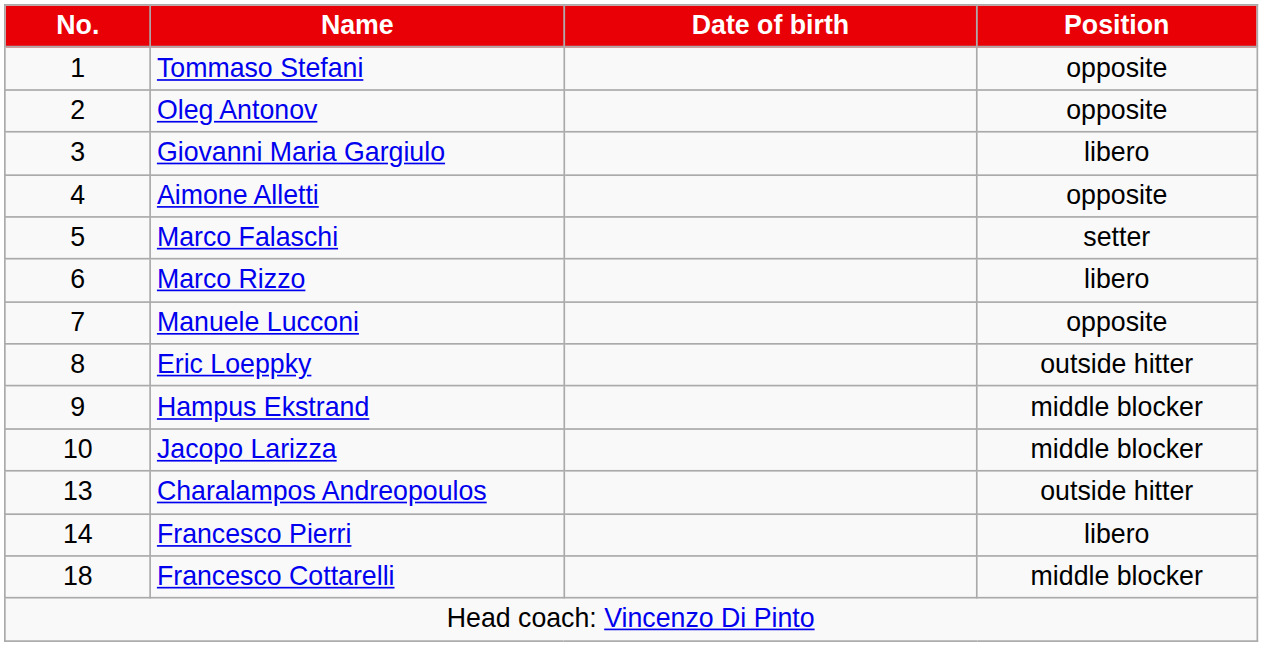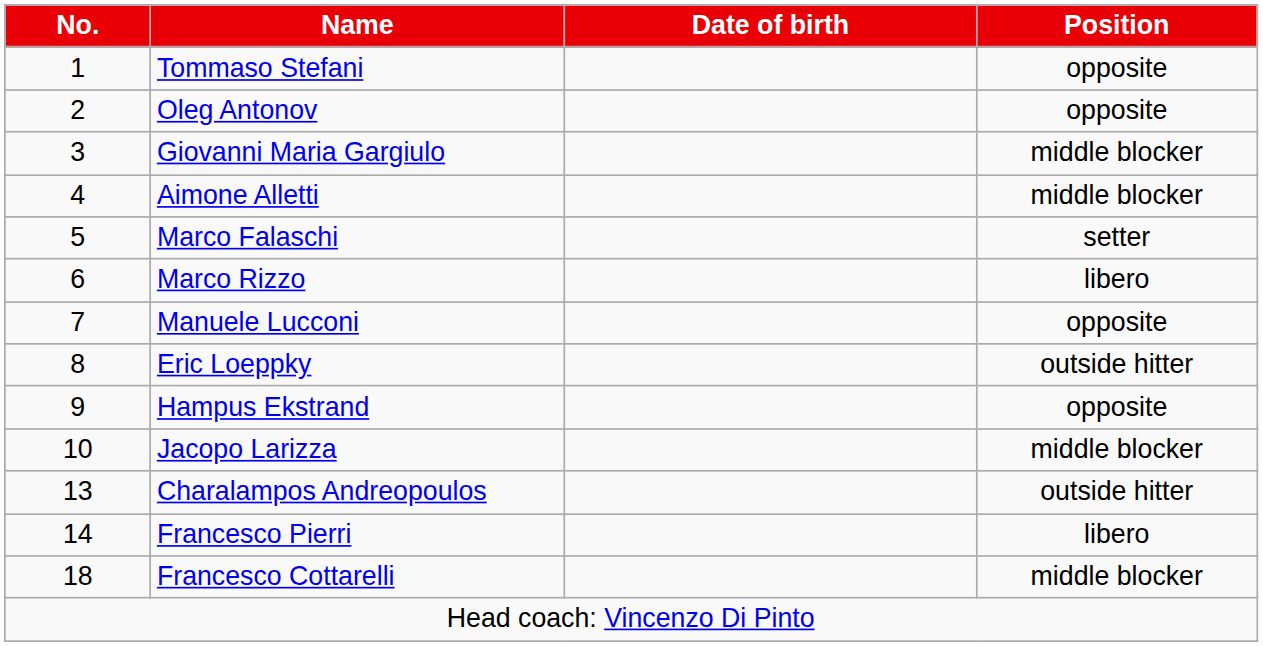Giovanni Maria Gargiulo | Position: libero -> middle blocker
Aimone Alletti | Position: opposite -> middle blocker
Hampus Ekstrand | Position: middle blocker -> opposite
